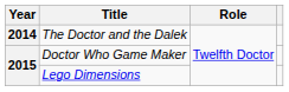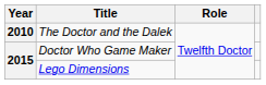The Doctor and the Dalek | Year: 2014 -> 2010
